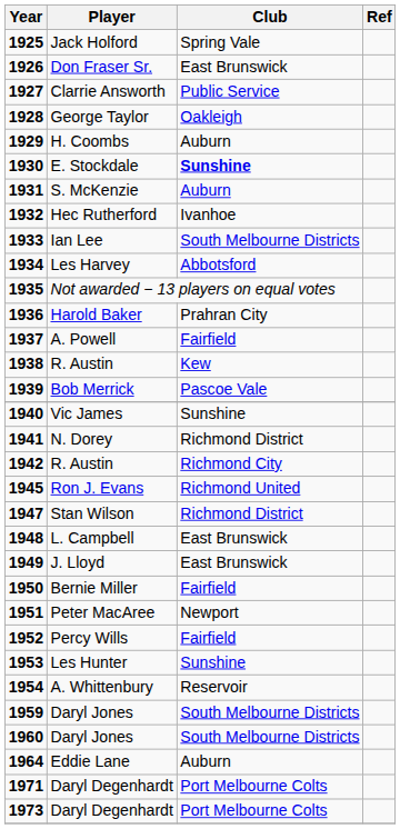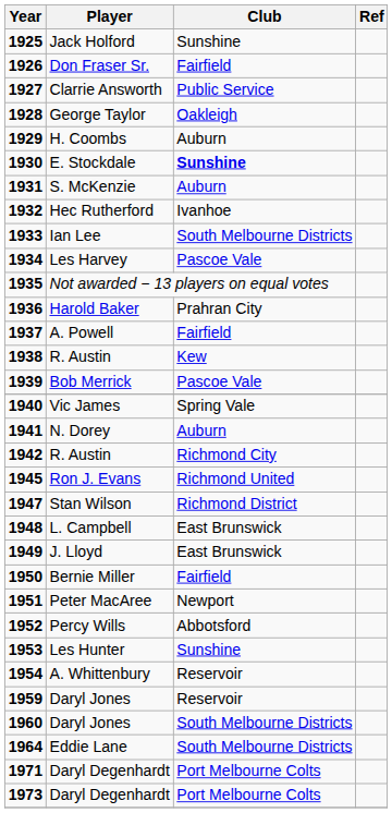Jack Holford | Club: Spring Vale -> Sunshine
Don Fraser Sr. | Club: East Brunswick -> Fairfield
Les Harvey | Club: Abbotsford -> Pascoe Vale
Vic James | Club: Sunshine -> Spring Vale
N. Dorey | Club: Richmond District -> Auburn
Percy Wills | Club: Fairfield -> Abbotsford
1959 / Daryl Jones | Club: South Melbourne Districts -> Reservoir
Eddie Lane | Club: Auburn -> South Melbourne Districts
